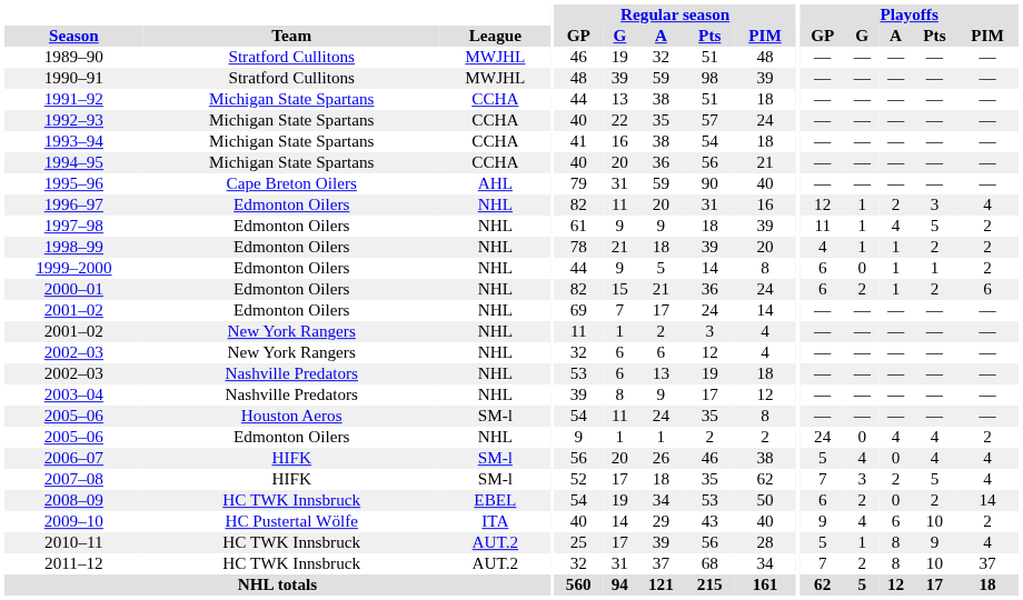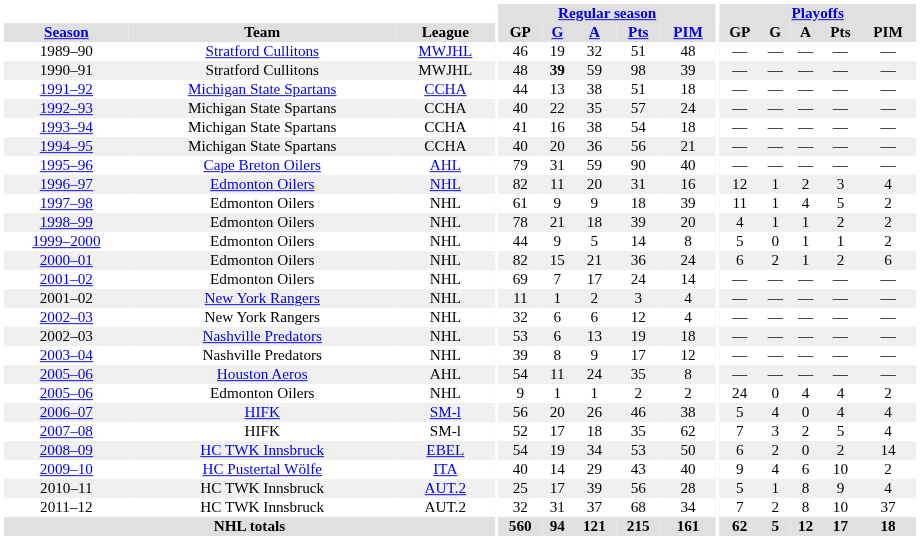1990–91 | Regular season / G: normal -> bold
1999–2000 | Playoffs / GP: 6 -> 5
2005–06 / Houston Aeros | League: SM-l -> AHL
